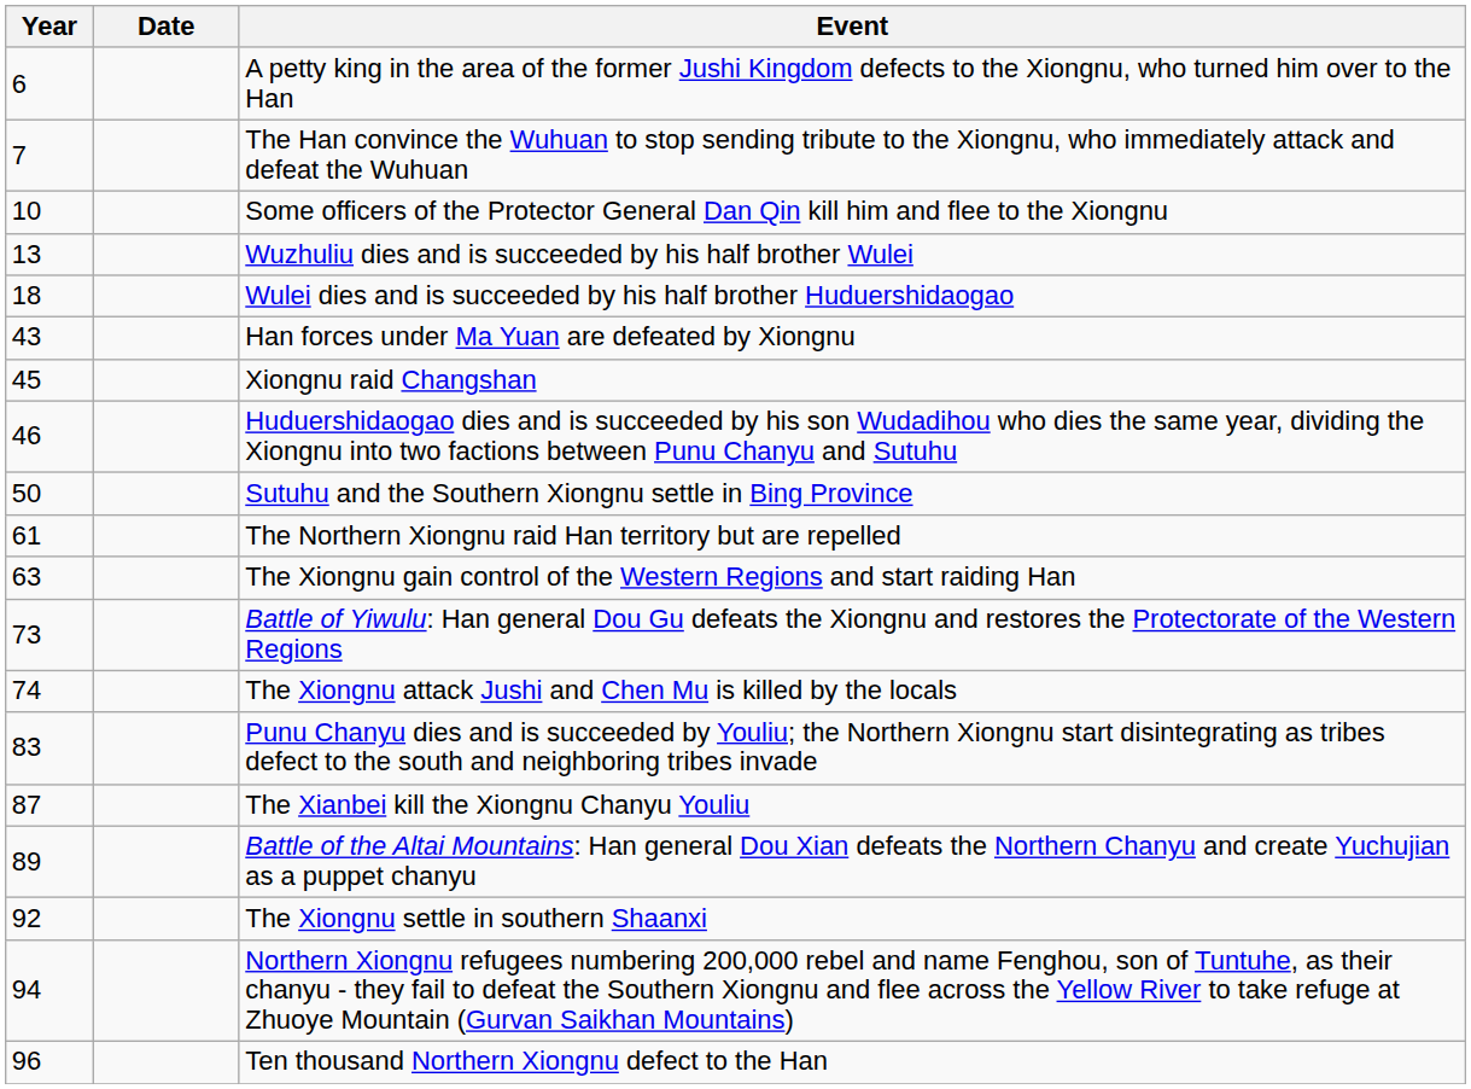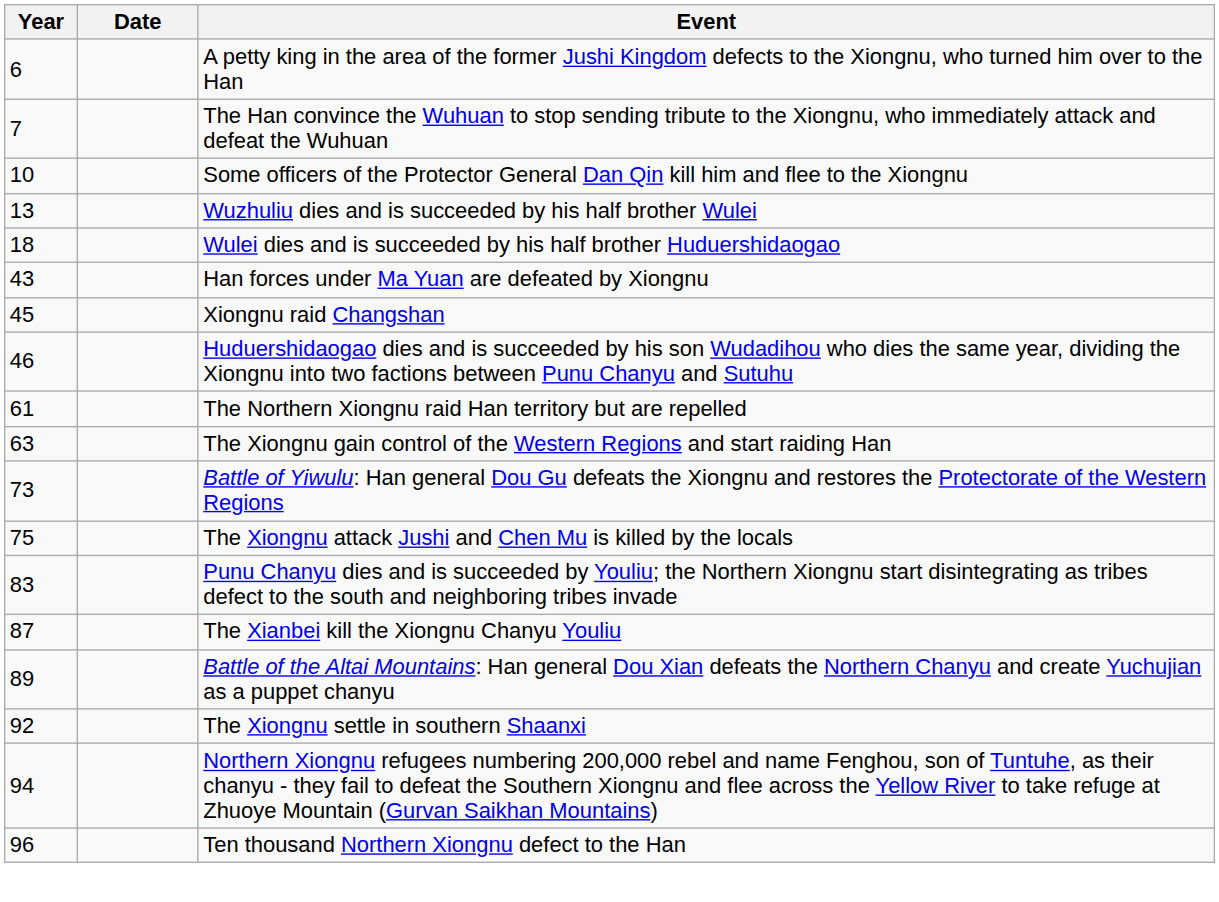- row: 50 | Sutuhu and the Southern Xiongnu settle in Bing Province
The Xiongnu attack Jushi and Chen Mu is killed by the locals | Year: 74 -> 75
